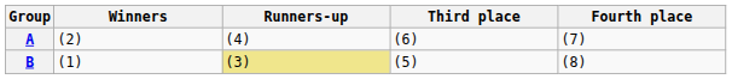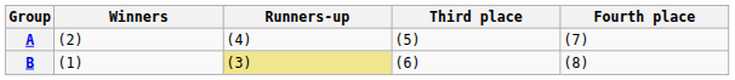A | Third place: (6) -> (5)
B | Third place: (5) -> (6)
